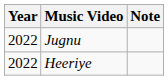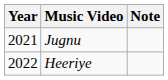Jugnu | Year: 2022 -> 2021
